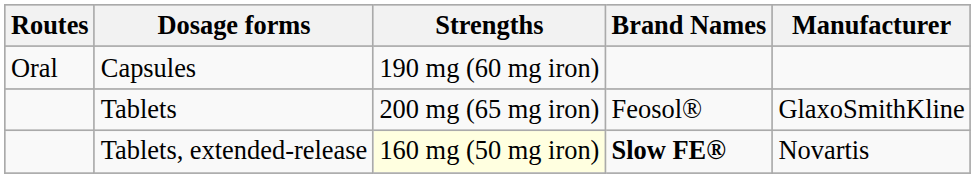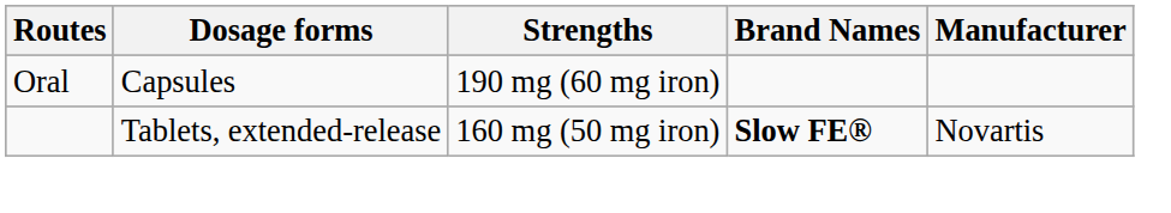- row: Tablets | 200 mg (65 mg iron) | Feosol® | GlaxoSmithKline
Tablets, extended-release | Strengths: lightyellow background -> no background
